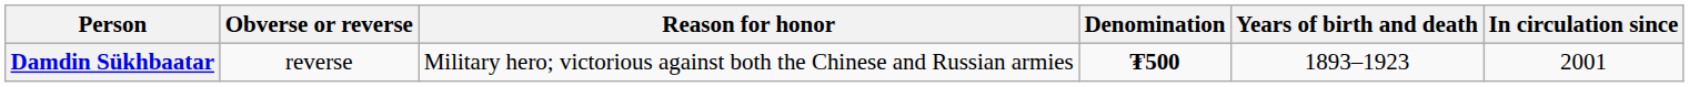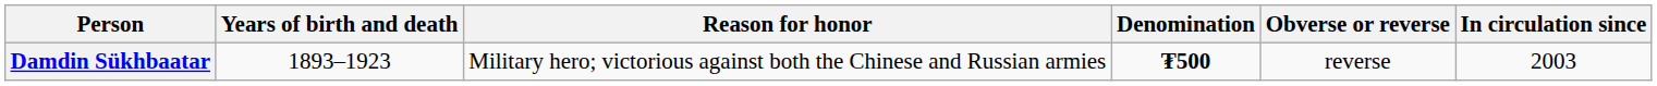columns swapped: Years of birth and death <-> Obverse or reverse
Damdin Sükhbaatar | In circulation since: 2001 -> 2003
